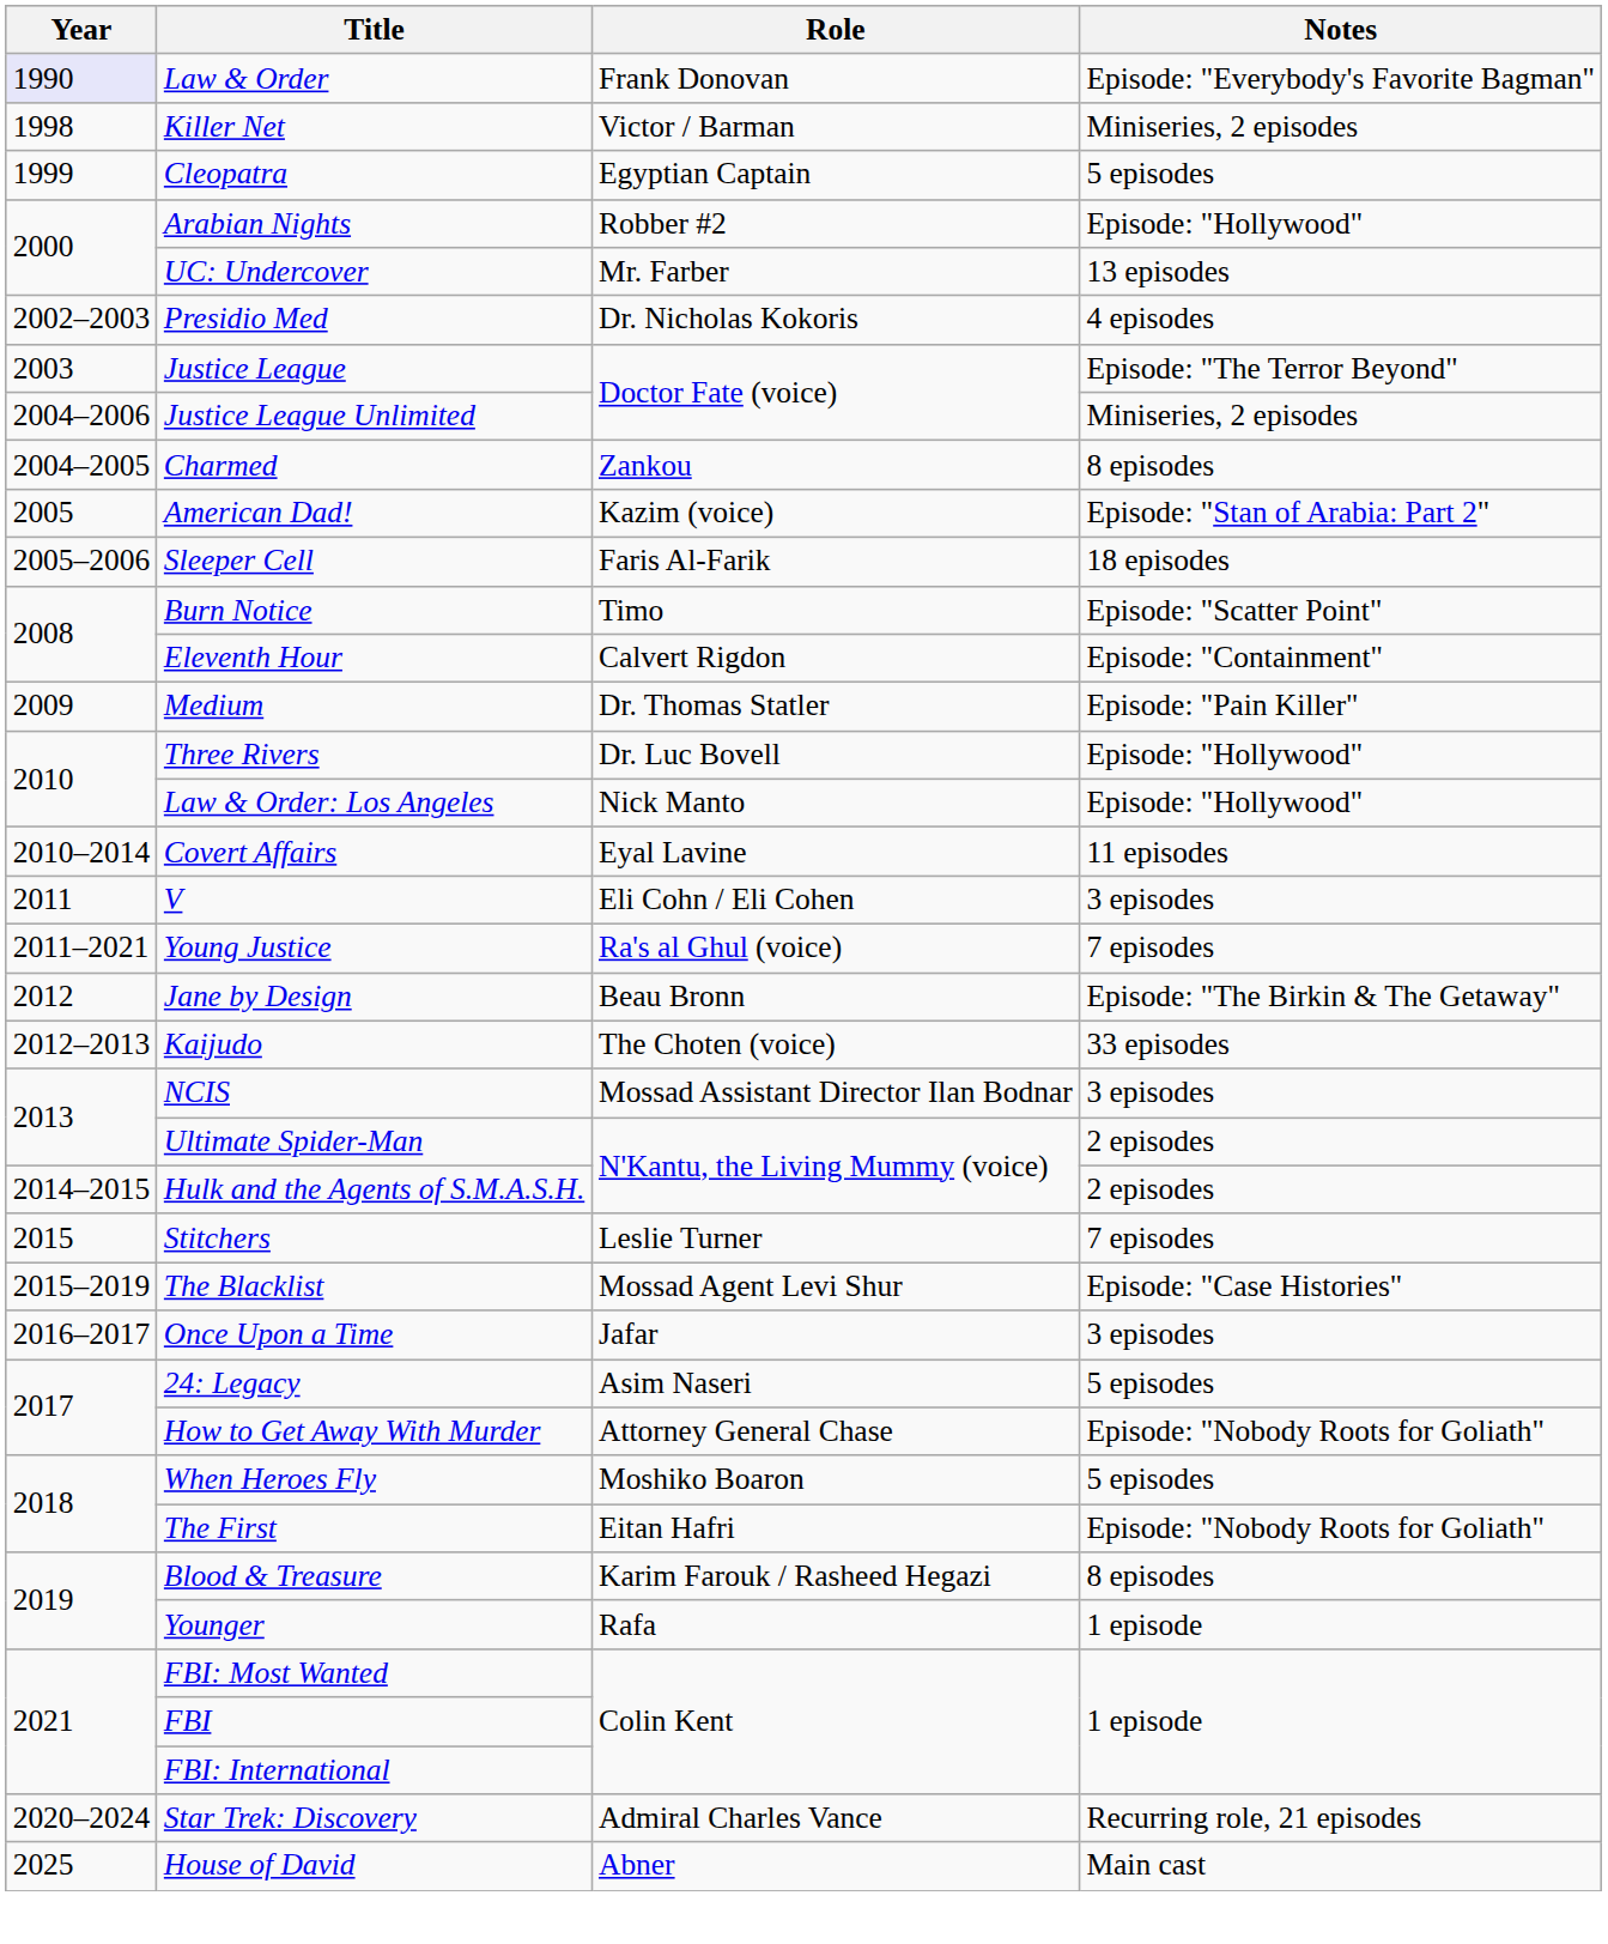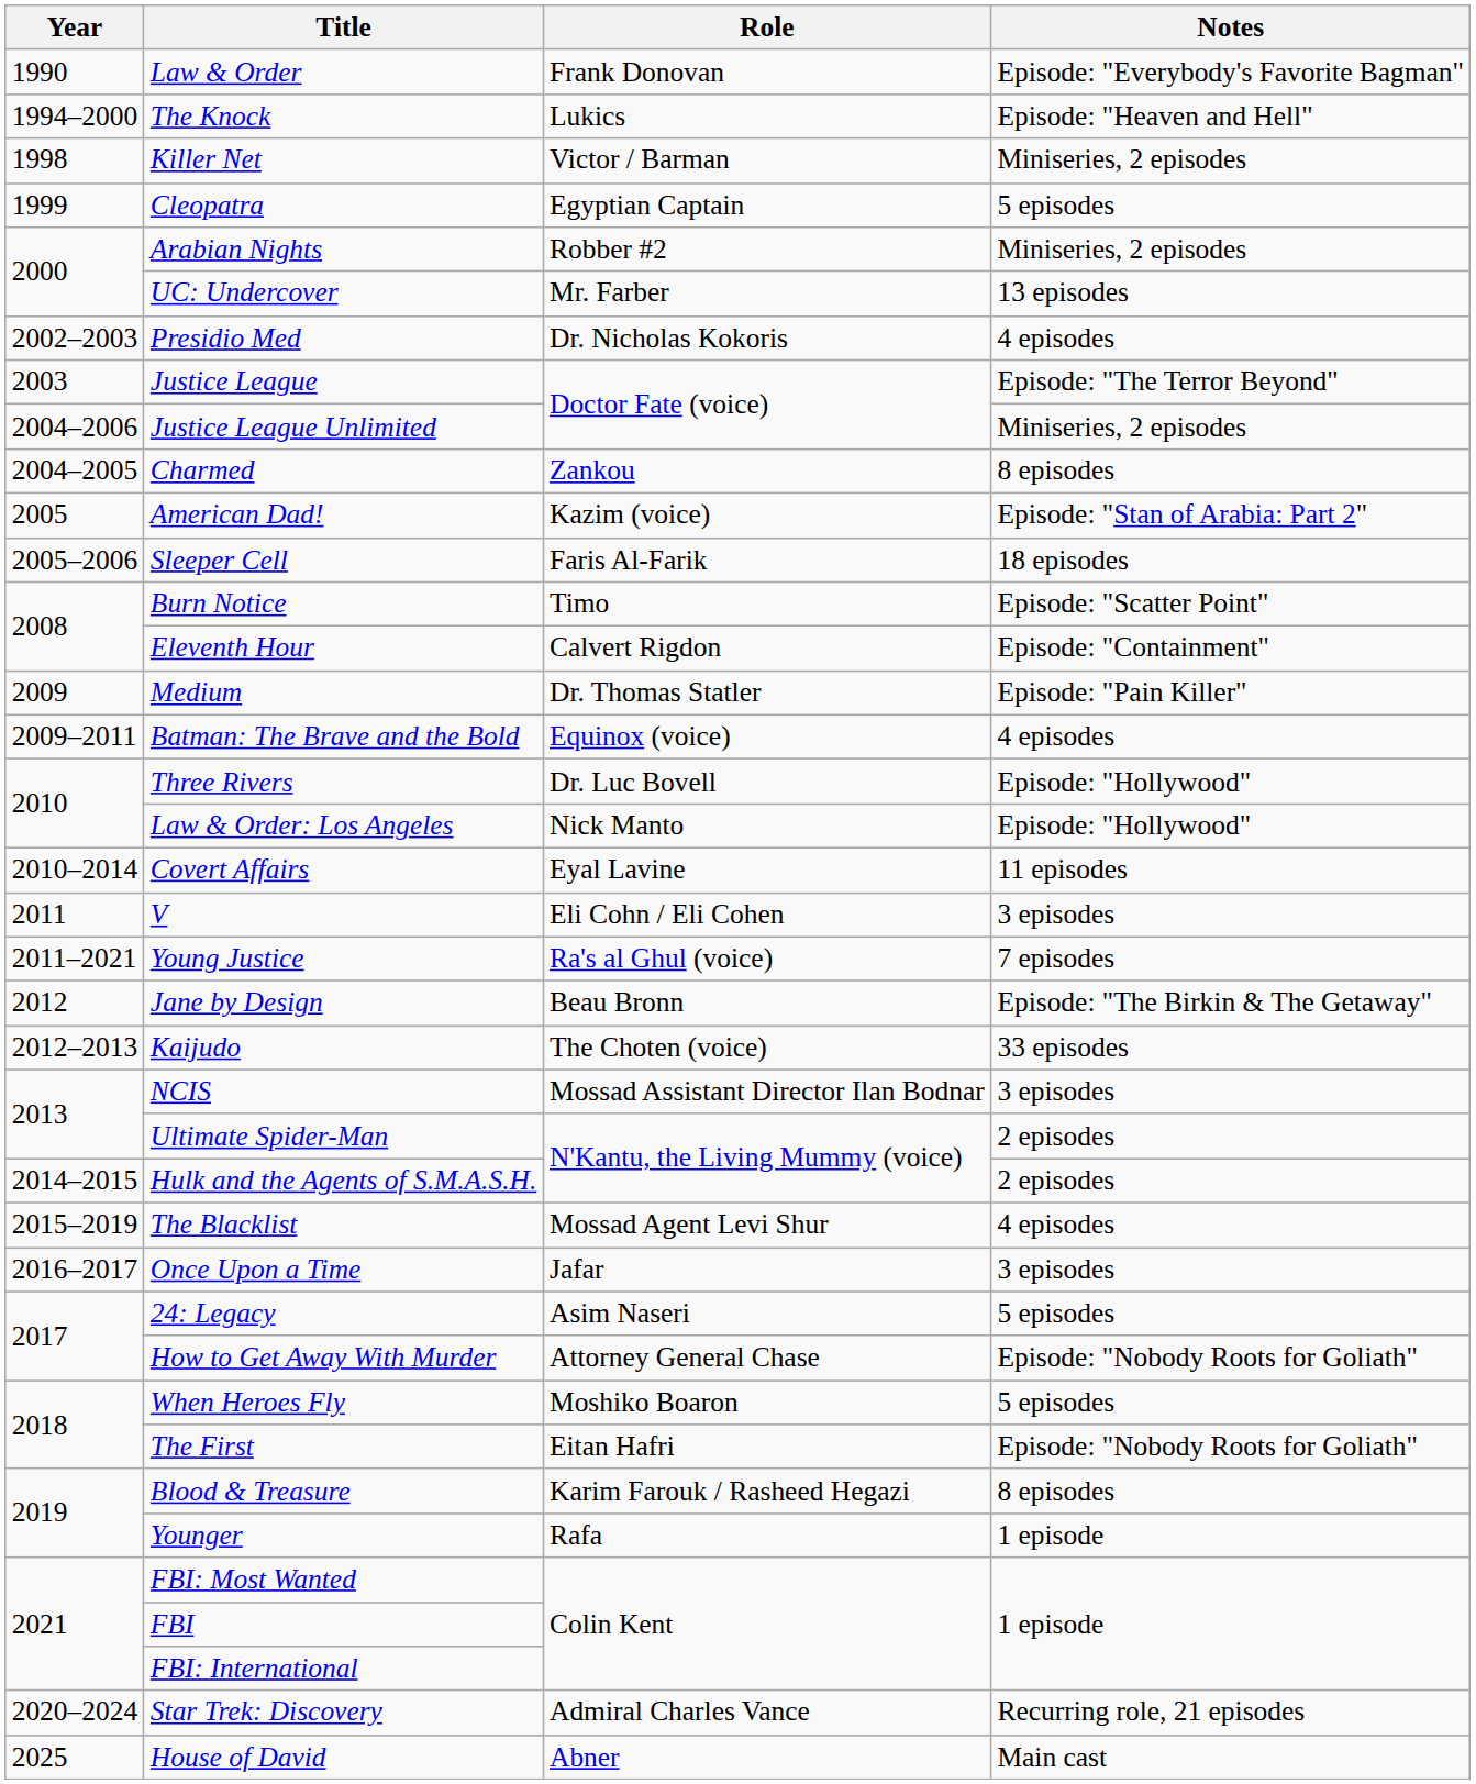Law & Order | Year: lavender background -> no background
+ row: 1994–2000 | The Knock | Lukics | Episode: "Heaven and Hell"
Arabian Nights | Notes: Episode: "Hollywood" -> Miniseries, 2 episodes
+ row: 2009–2011 | Batman: The Brave and the Bold | Equinox (voice) | 4 episodes
- row: 2015 | Stitchers | Leslie Turner | 7 episodes
The Blacklist | Notes: Episode: "Case Histories" -> 4 episodes
